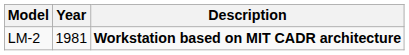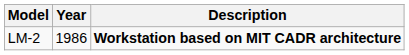LM-2 | Year: 1981 -> 1986
